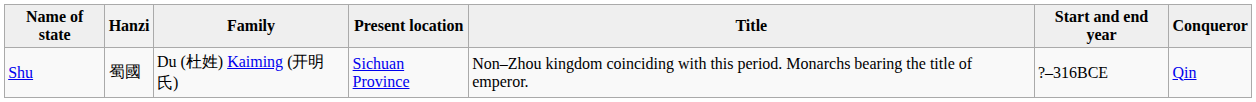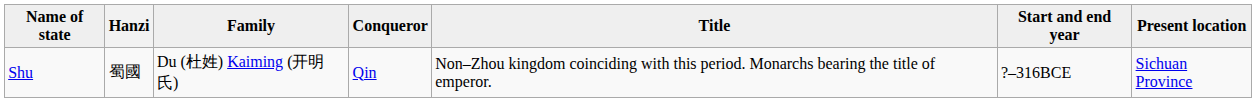columns swapped: Present location <-> Conqueror
